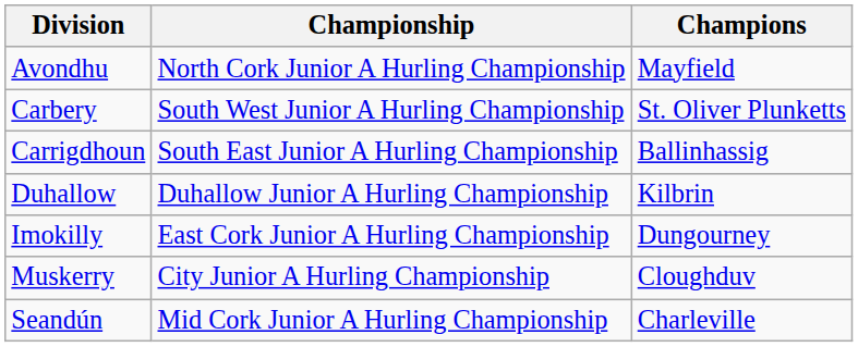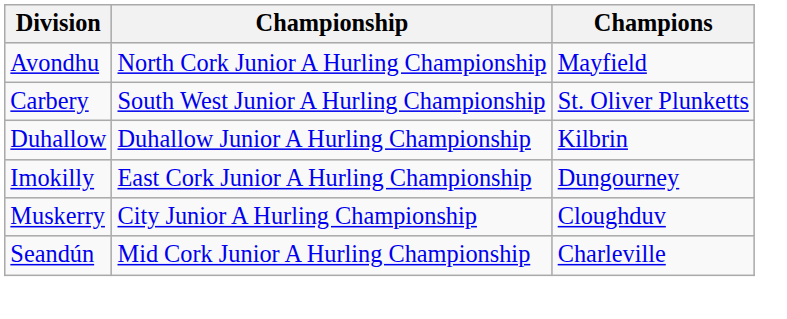- row: Carrigdhoun | South East Junior A Hurling Championship | Ballinhassig
